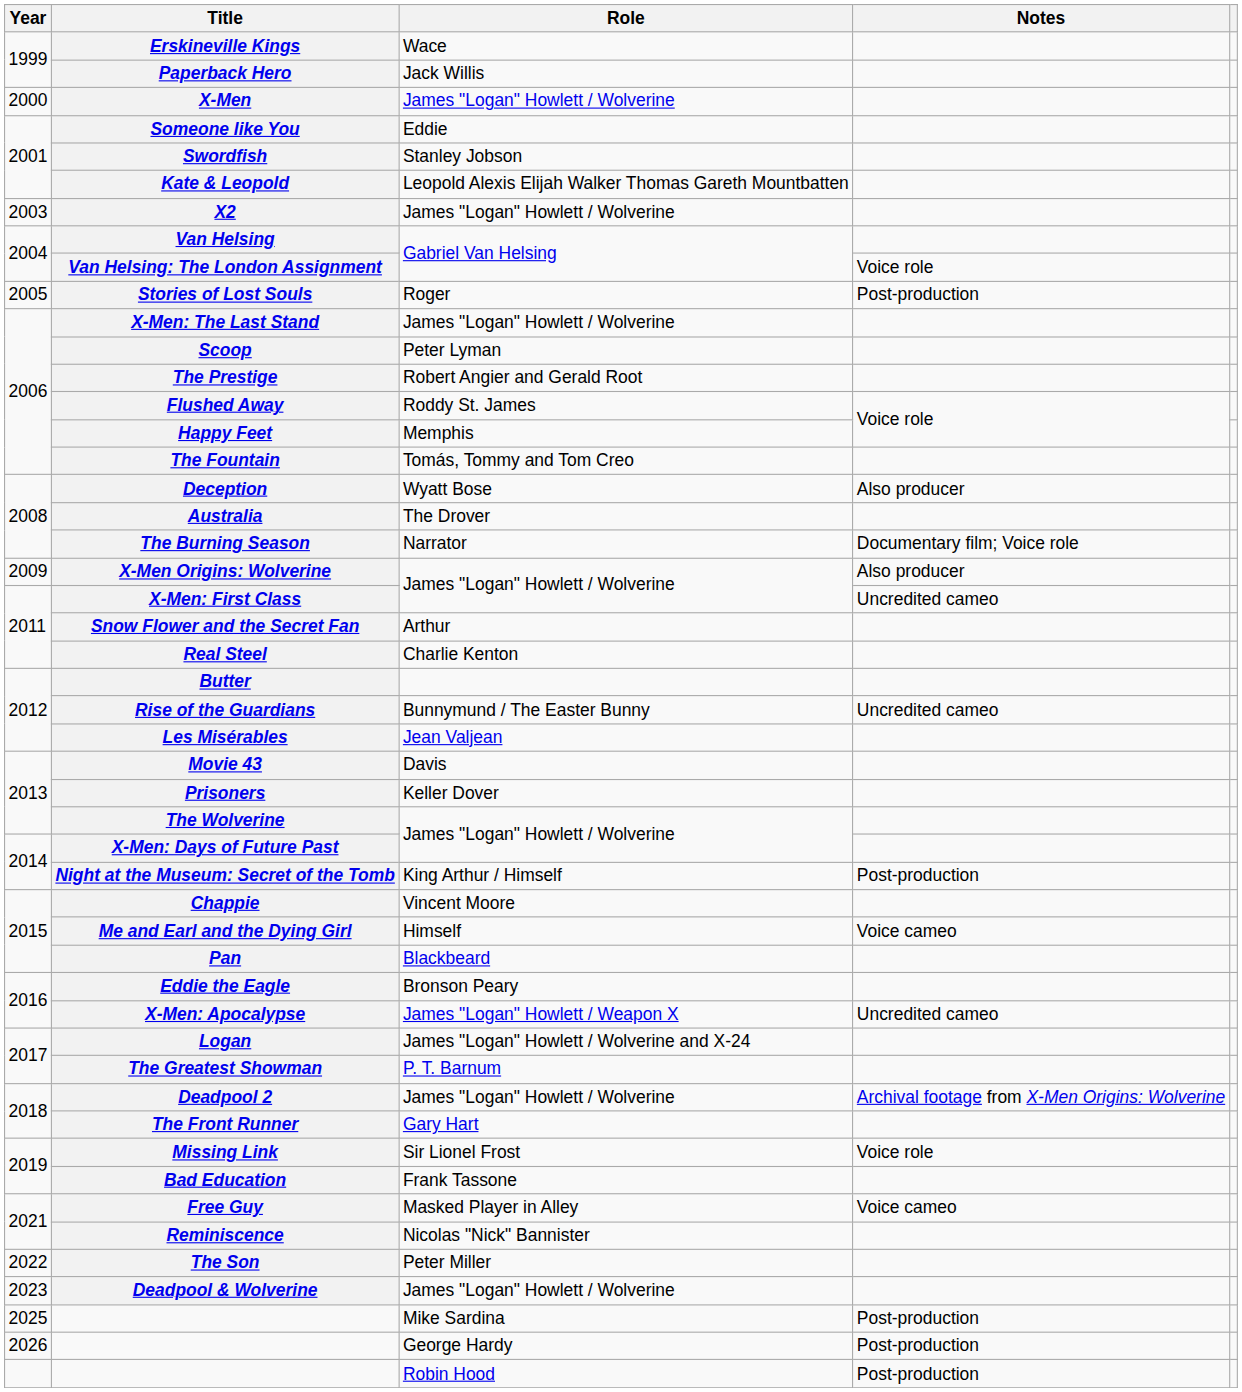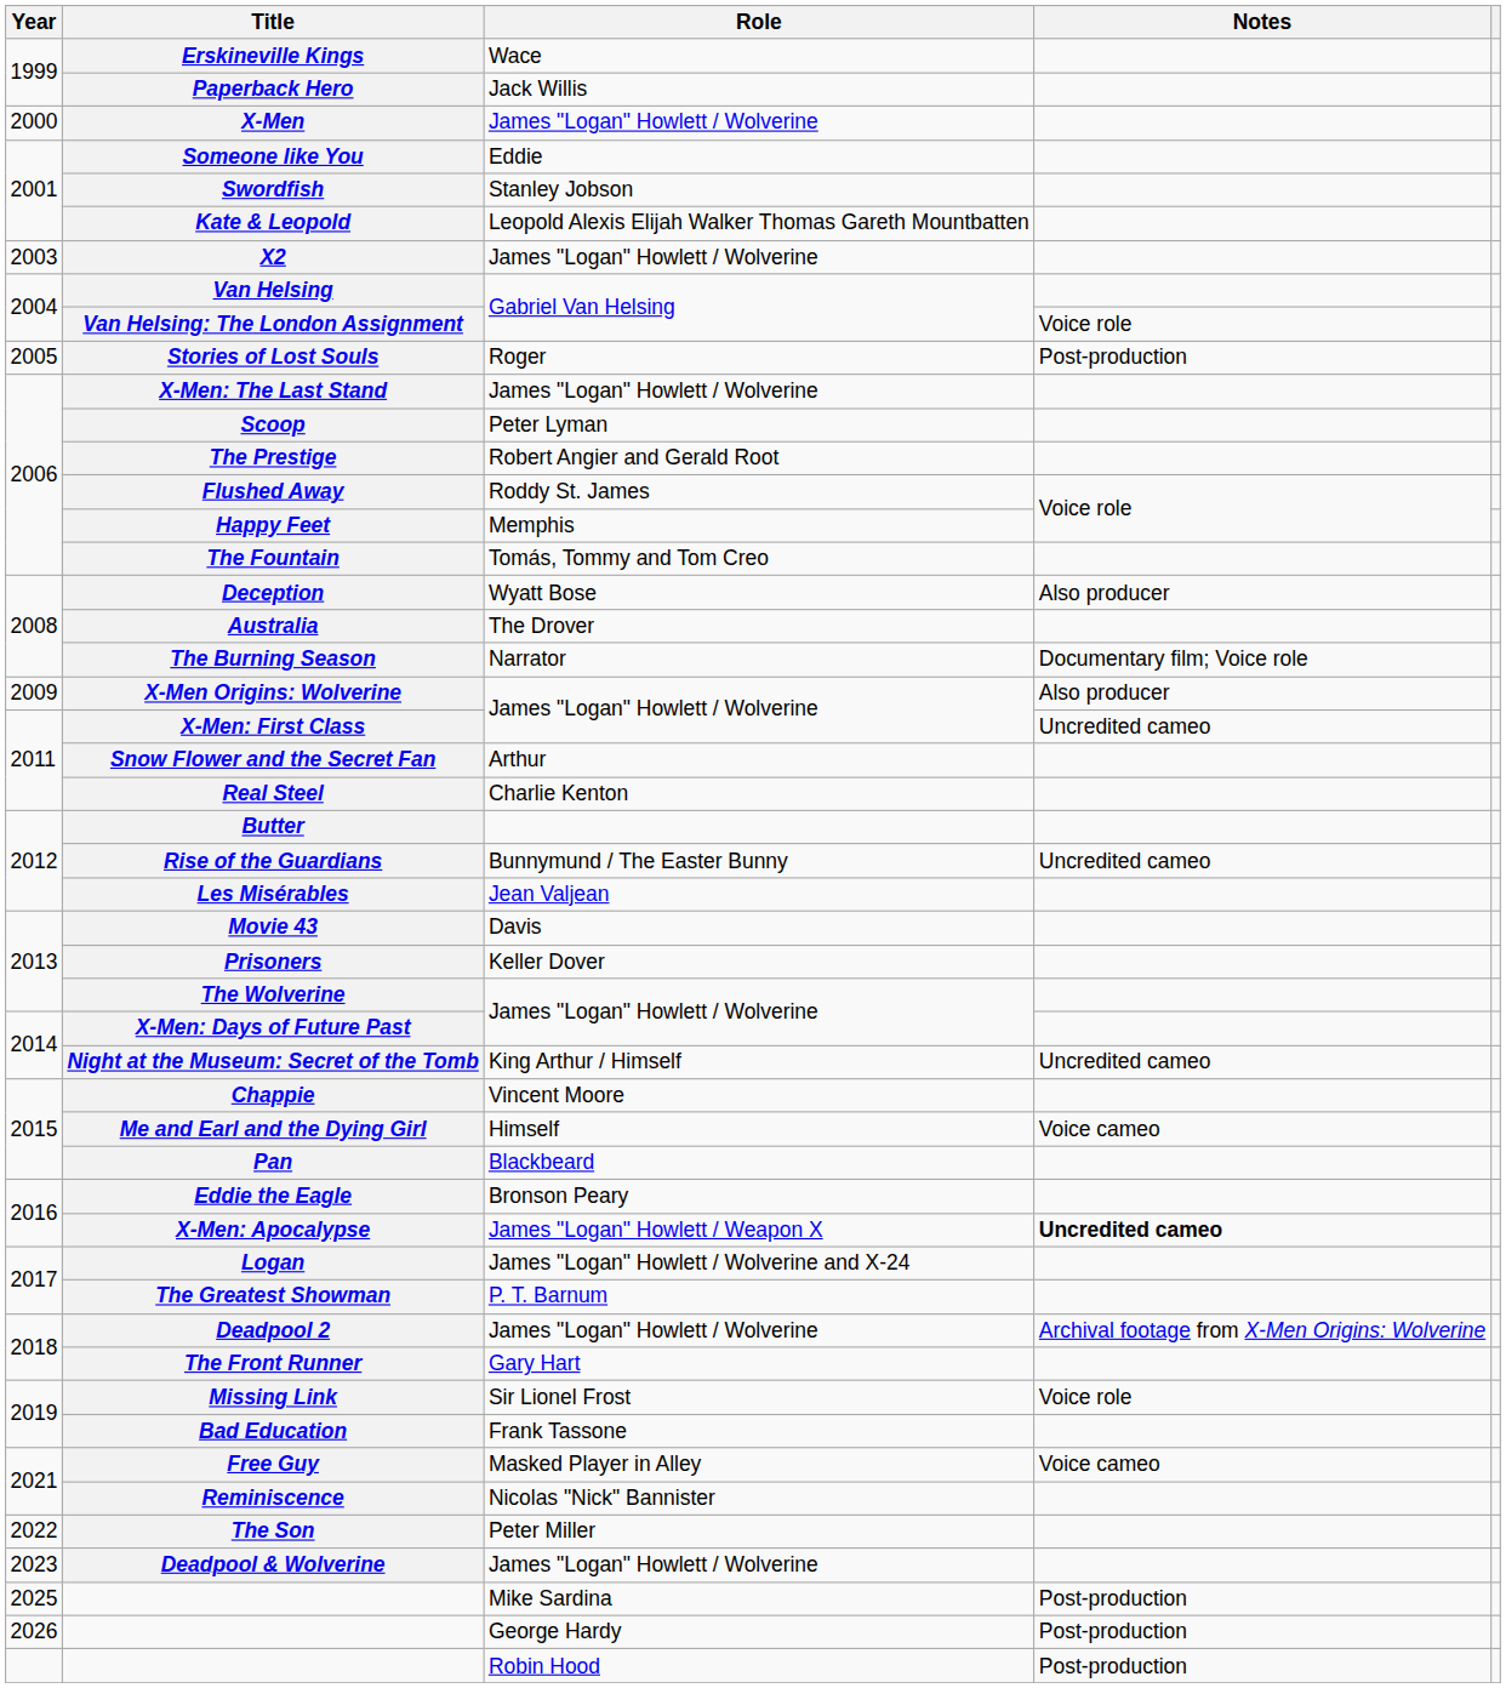Night at the Museum: Secret of the Tomb | Notes: Post-production -> Uncredited cameo
X-Men: Apocalypse | Notes: normal -> bold
